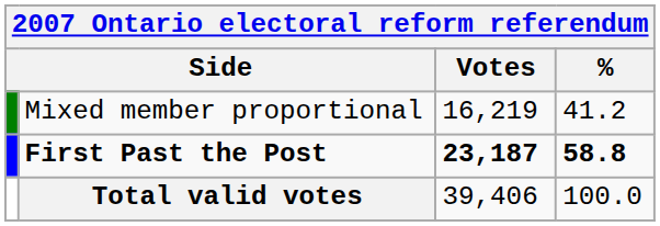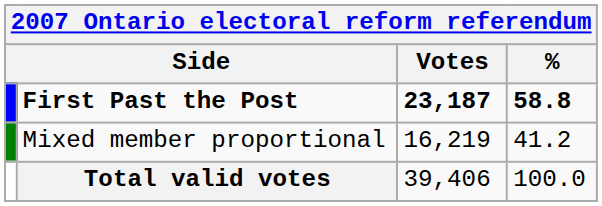rows swapped: First Past the Post <-> Mixed member proportional
